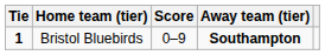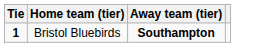- column: Score | 0–9
